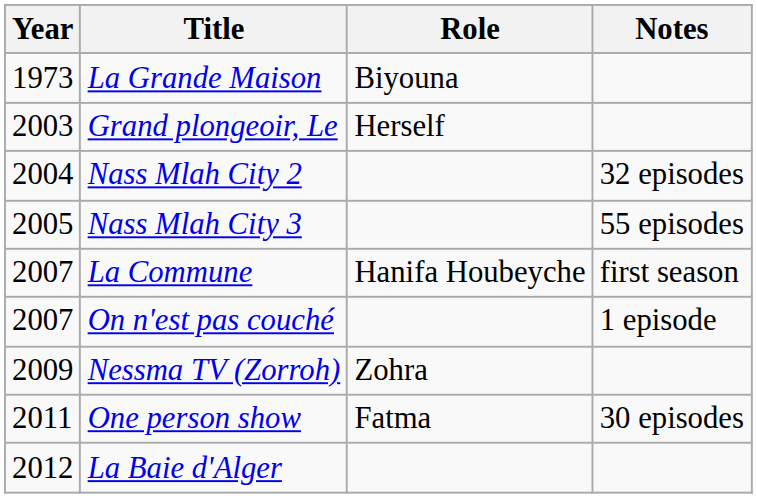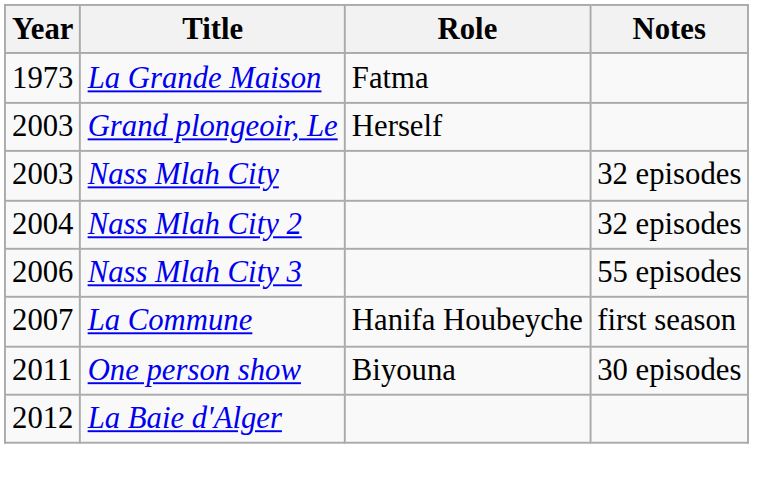La Grande Maison | Role: Biyouna -> Fatma
+ row: 2003 | Nass Mlah City | 32 episodes
Nass Mlah City 3 | Year: 2005 -> 2006
- row: 2007 | On n'est pas couché | 1 episode
- row: 2009 | Nessma TV (Zorroh) | Zohra
One person show | Role: Fatma -> Biyouna
